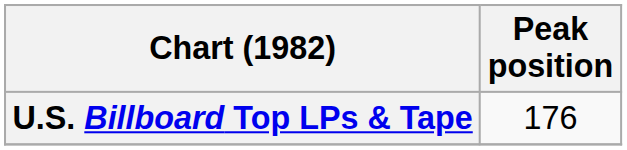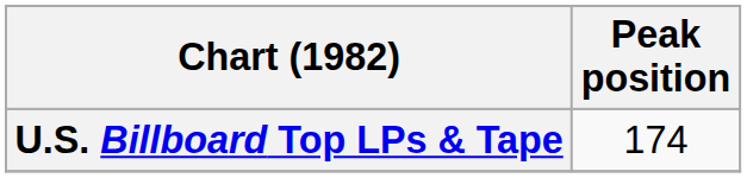U.S. Billboard Top LPs & Tape | Peak position: 176 -> 174
